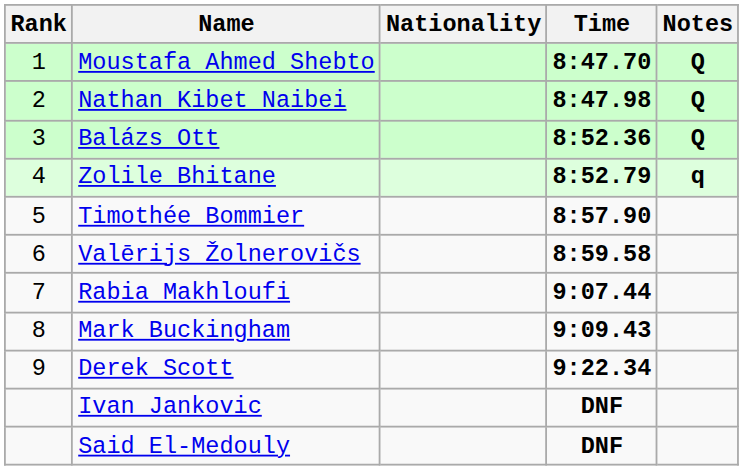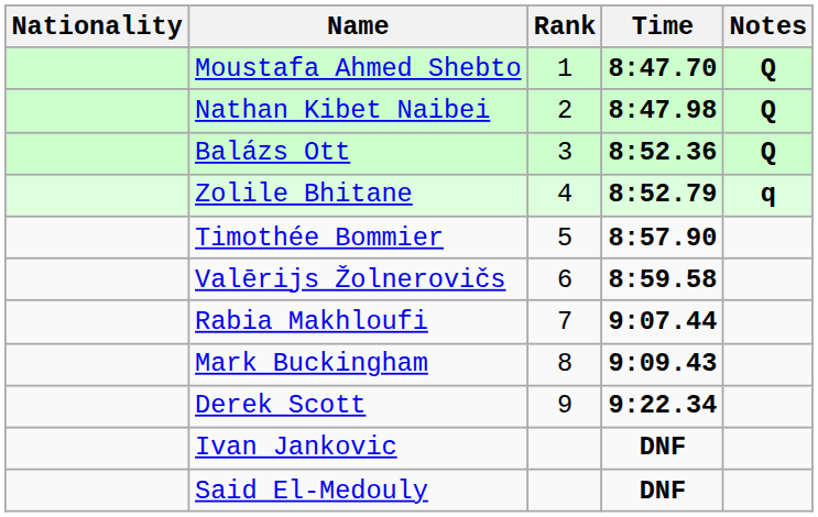columns swapped: Rank <-> Nationality
